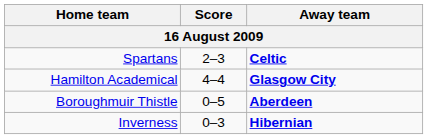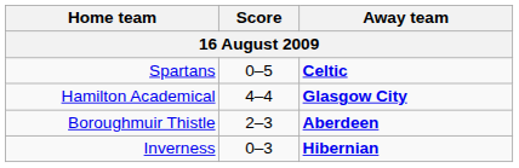Spartans | Score: 2–3 -> 0–5
Boroughmuir Thistle | Score: 0–5 -> 2–3
